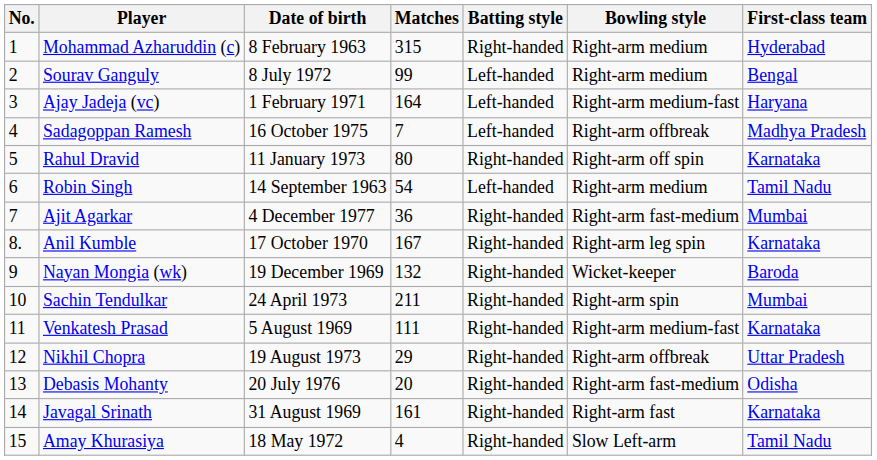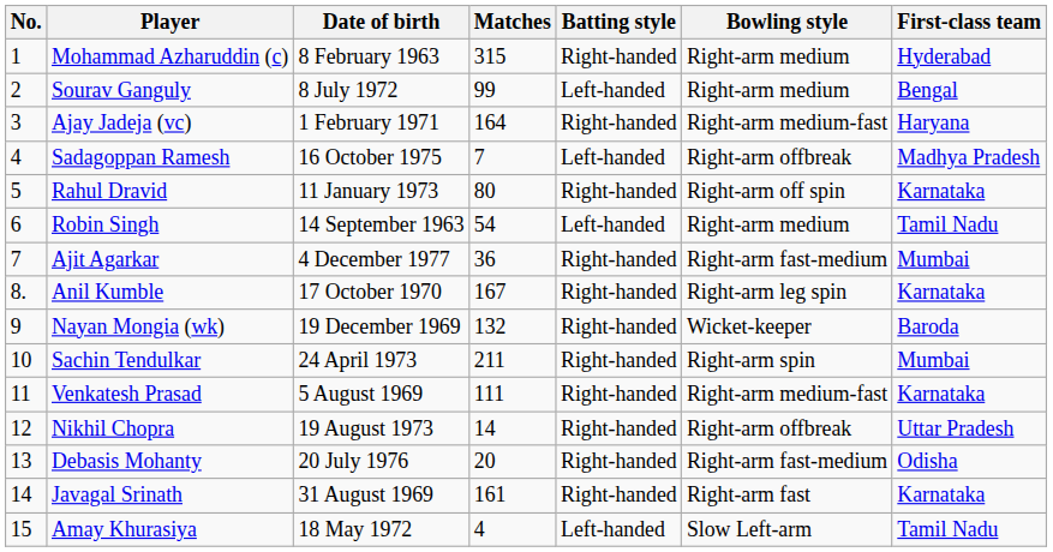Ajay Jadeja (vc) | Batting style: Left-handed -> Right-handed
Nikhil Chopra | Matches: 29 -> 14
Amay Khurasiya | Batting style: Right-handed -> Left-handed
